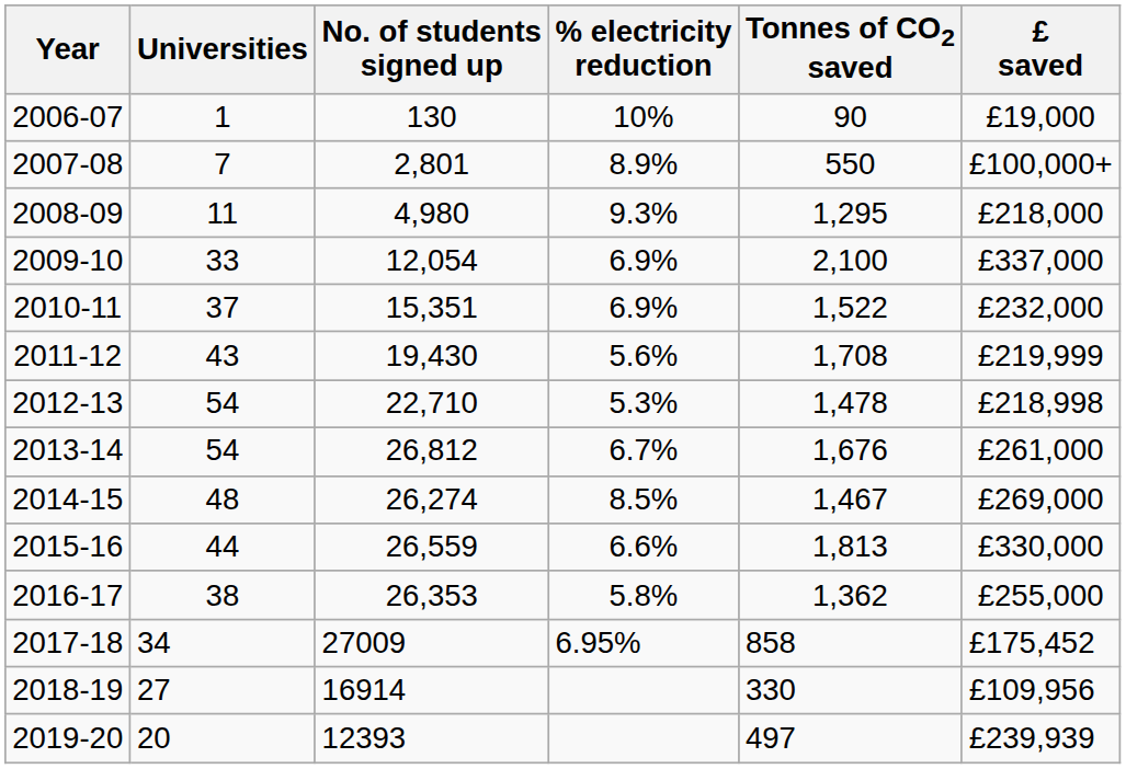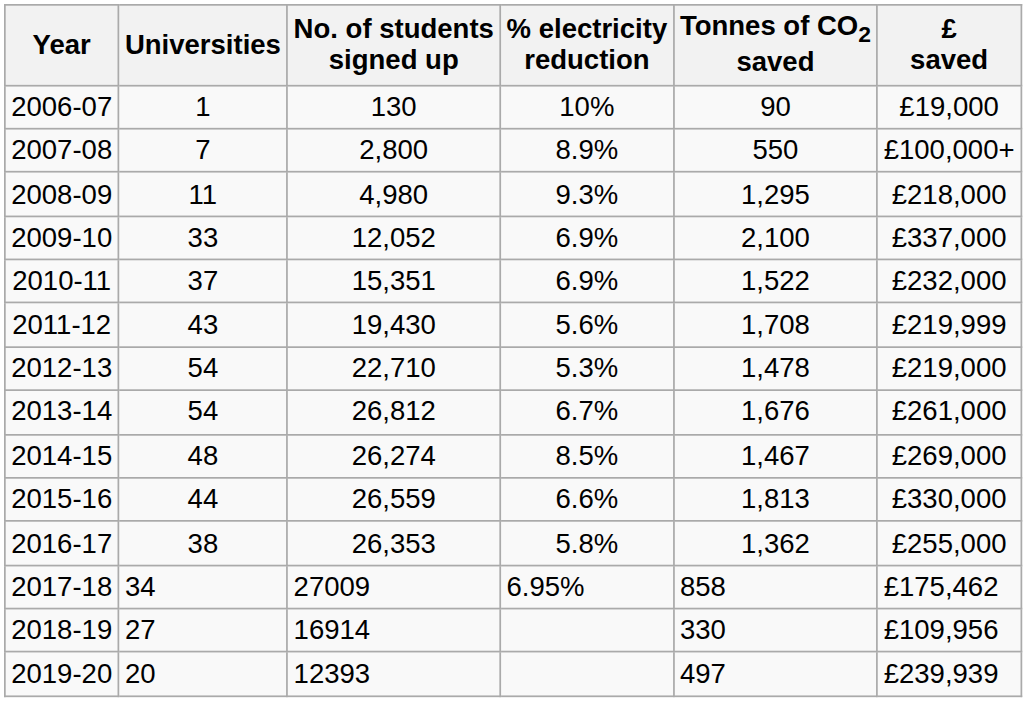2007-08 | No. of students signed up: 2,801 -> 2,800
2009-10 | No. of students signed up: 12,054 -> 12,052
2012-13 | £ saved: £218,998 -> £219,000
2017-18 | £ saved: £175,452 -> £175,462
